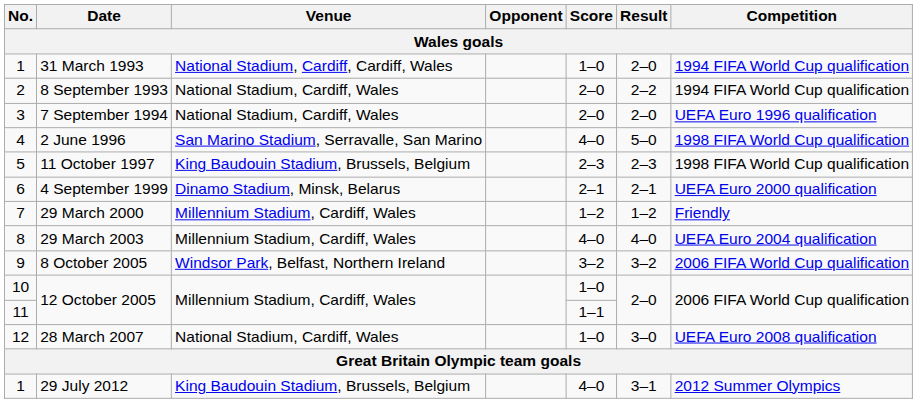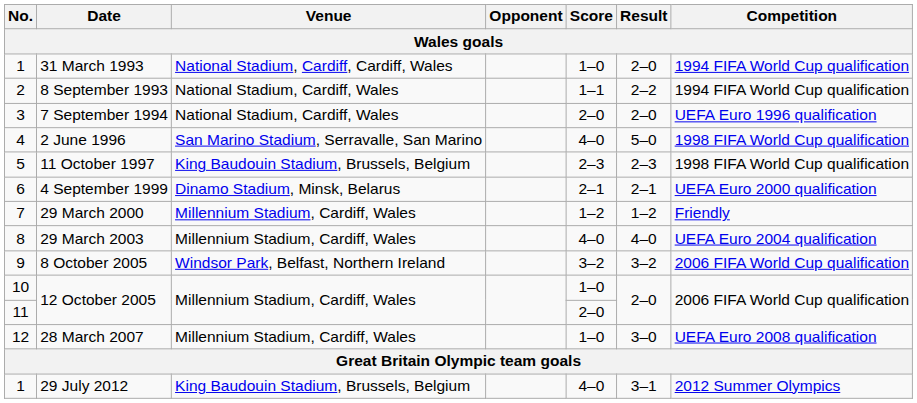8 September 1993 | Score: 2–0 -> 1–1
11 / 12 October 2005 | Score: 1–1 -> 2–0
28 March 2007 | Venue: National Stadium, Cardiff, Wales -> Millennium Stadium, Cardiff, Wales
